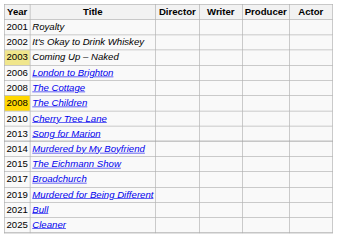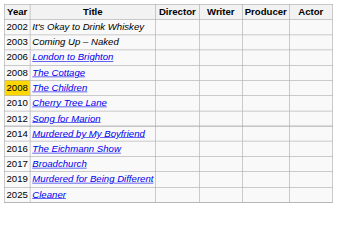- row: 2001 | Royalty
Coming Up – Naked | Year: khaki background -> no background
Song for Marion | Year: 2013 -> 2012
The Eichmann Show | Year: 2015 -> 2016
- row: 2021 | Bull
